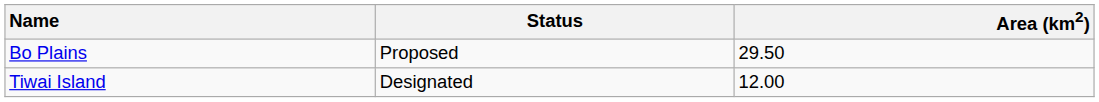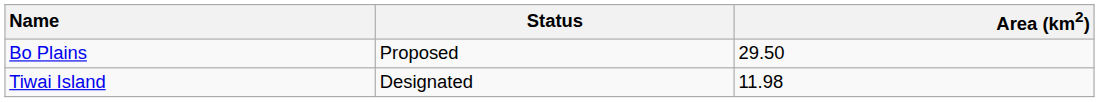Tiwai Island | Area (km2): 12.00 -> 11.98
